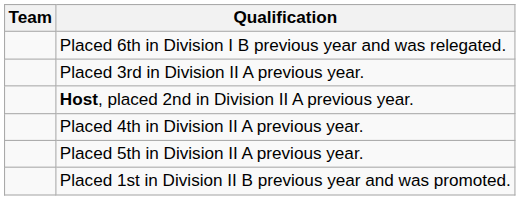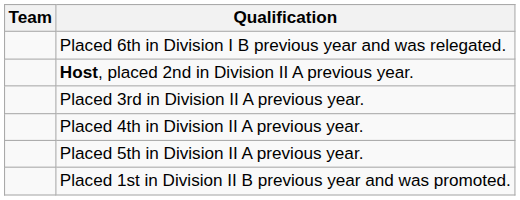rows swapped: Host, placed 2nd in Division II A previous year. <-> Placed 3rd in Division II A previous year.
